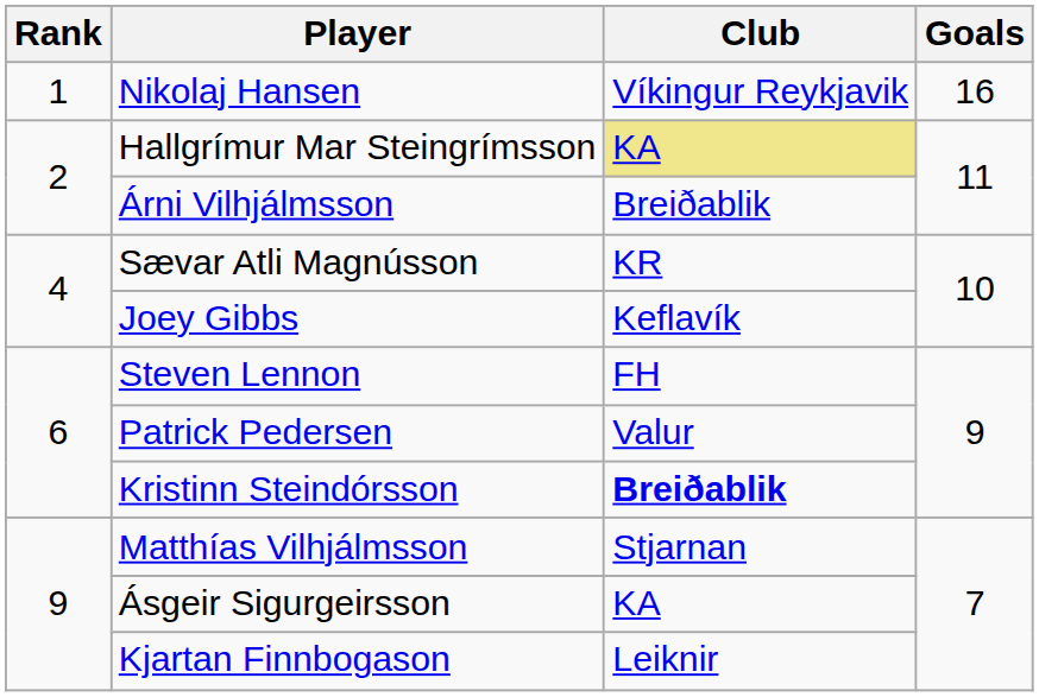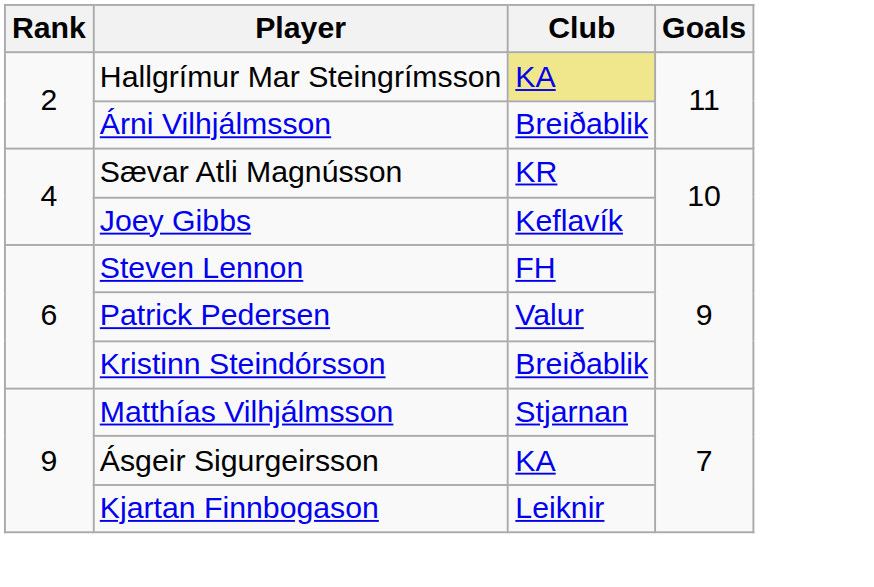- row: 1 | Nikolaj Hansen | Víkingur Reykjavik | 16
Kristinn Steindórsson | Club: bold -> normal
